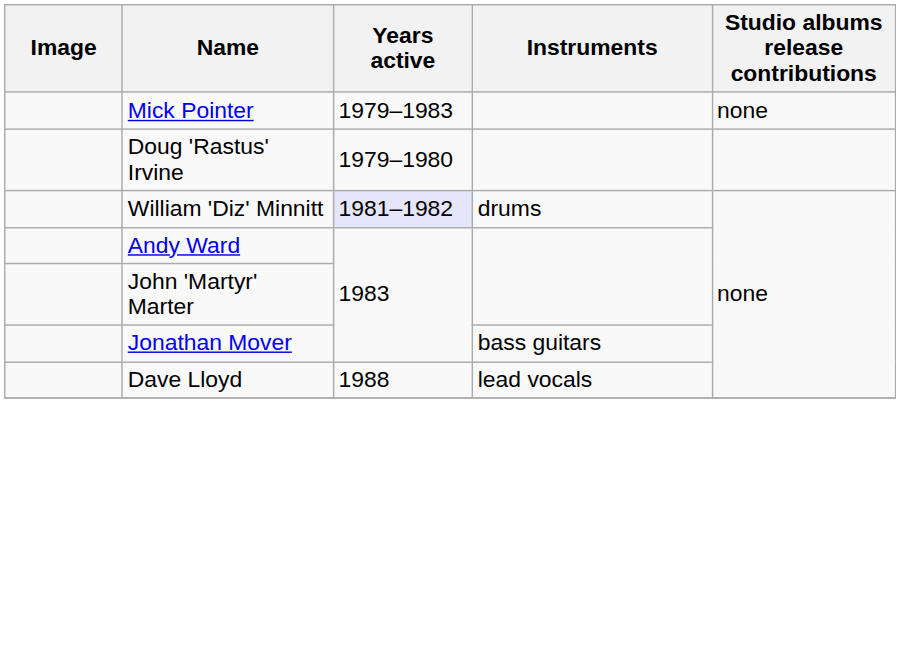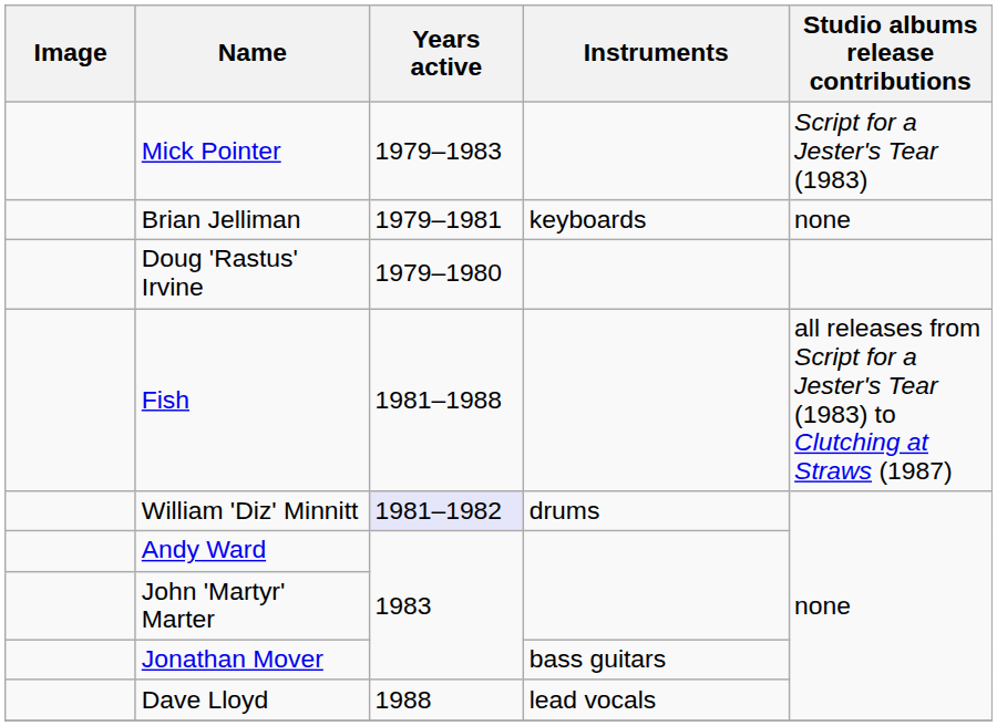Mick Pointer | Studio albums release contributions: none -> Script for a Jester's Tear (1983)
+ row: Brian Jelliman | 1979–1981 | keyboards | none
+ row: Fish | 1981–1988 | all releases from Script for a Jester's Tear (1983) to Clutching at Straws (1987)
